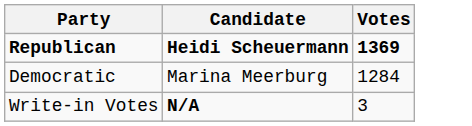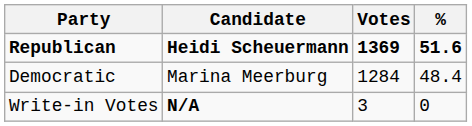+ column: % | 51.6 | 48.4 | 0
